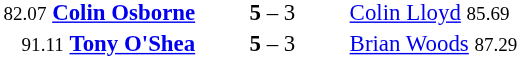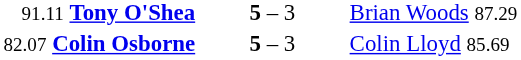rows swapped: 91.11 Tony O'Shea <-> 82.07 Colin Osborne
